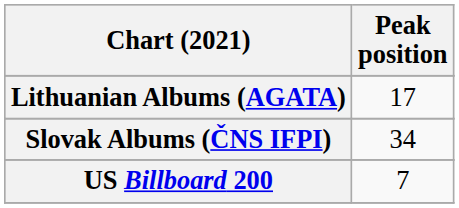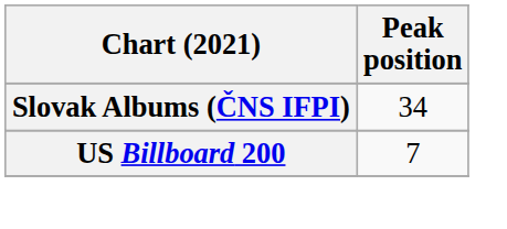- row: Lithuanian Albums (AGATA) | 17
